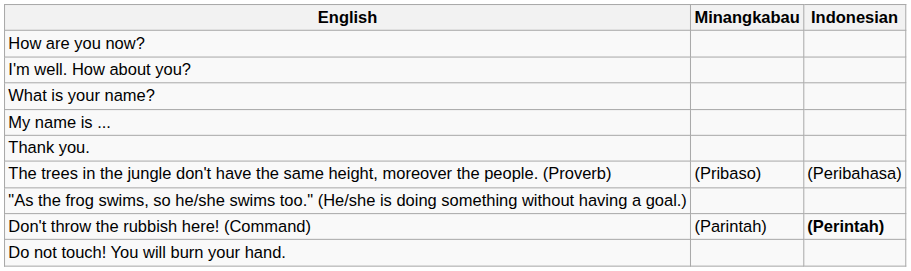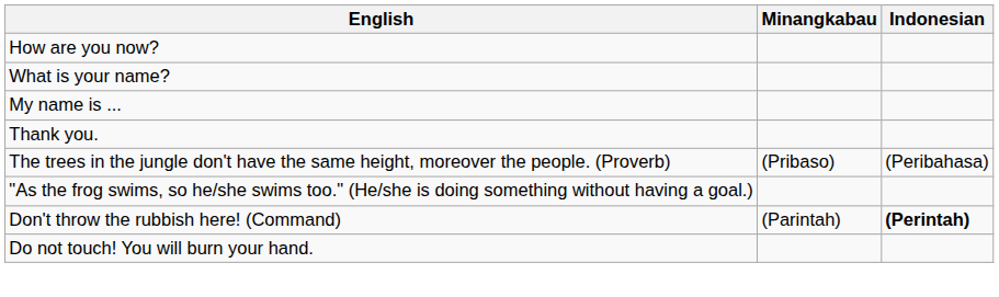- row: I'm well. How about you?
